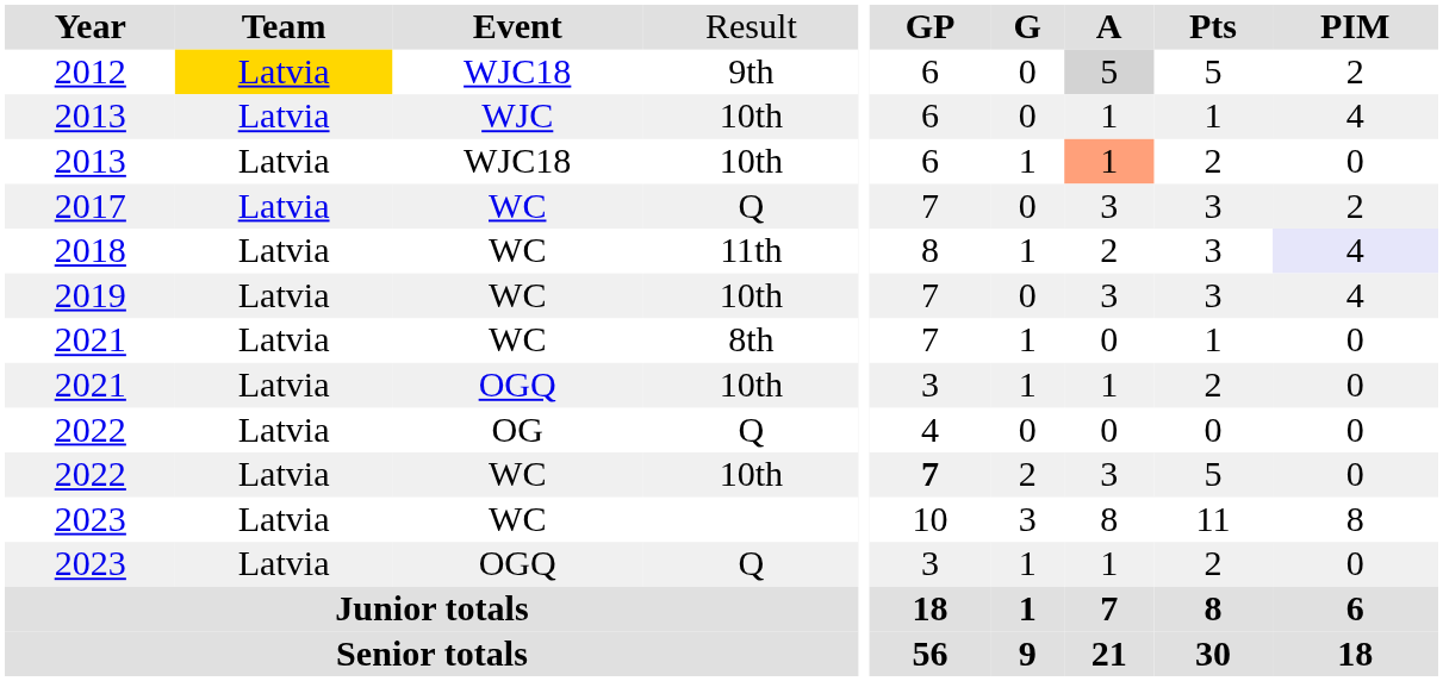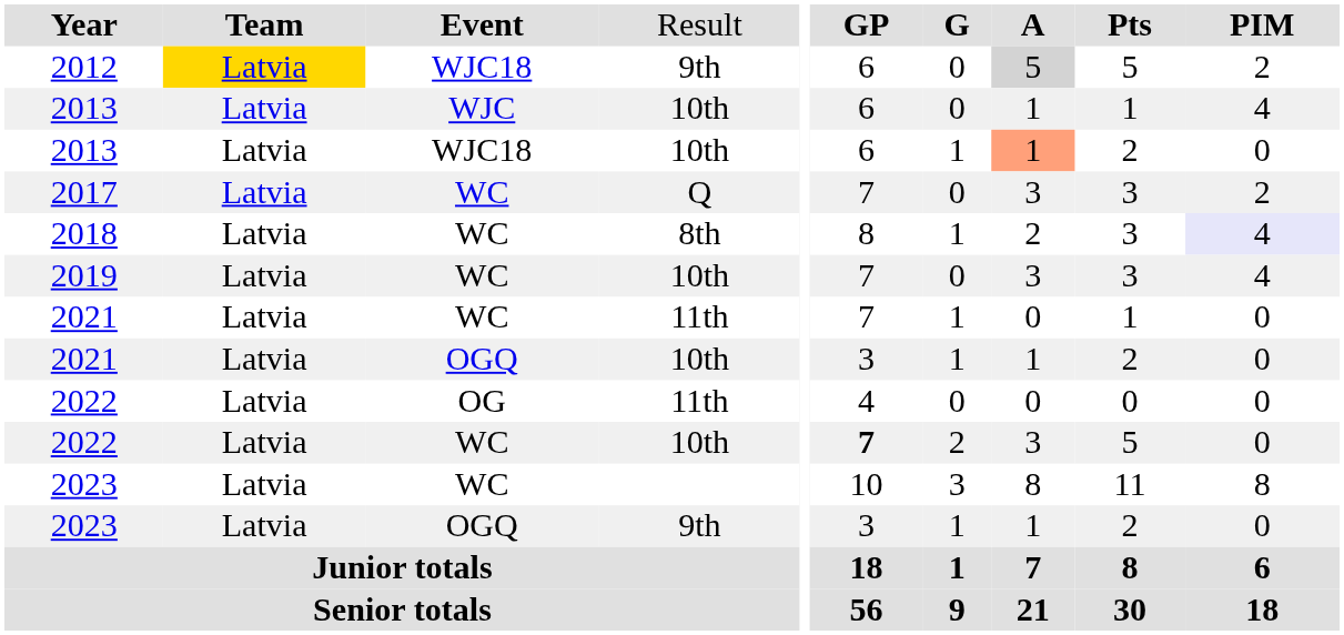2018 | column 4: 11th -> 8th
2021 / WC | column 4: 8th -> 11th
2022 / OG | column 4: Q -> 11th
2023 / OGQ | column 4: Q -> 9th
